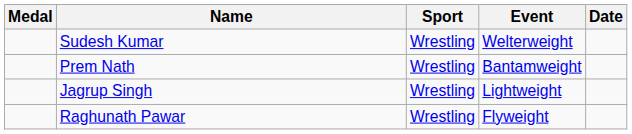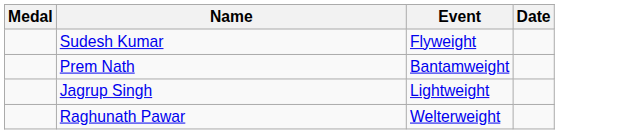- column: Sport | Wrestling | Wrestling | Wrestling | Wrestling
Sudesh Kumar | Event: Welterweight -> Flyweight
Raghunath Pawar | Event: Flyweight -> Welterweight
